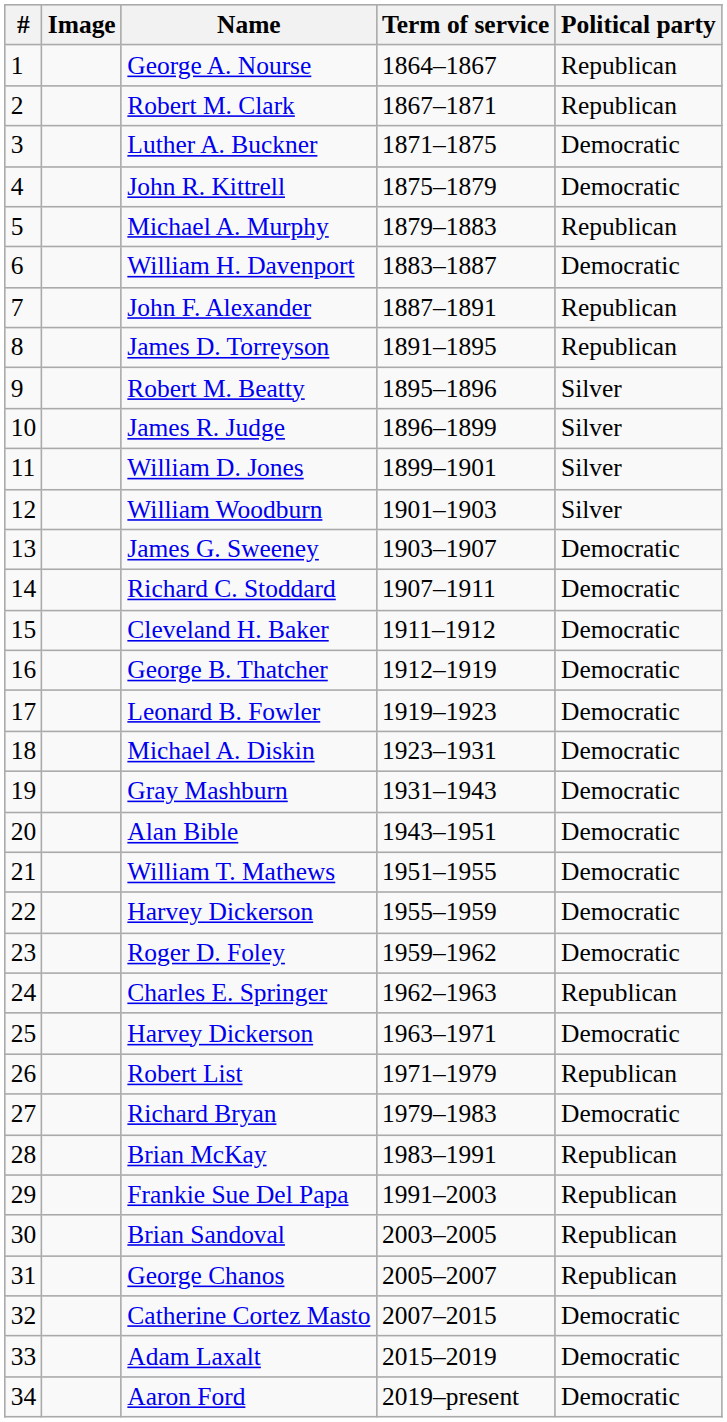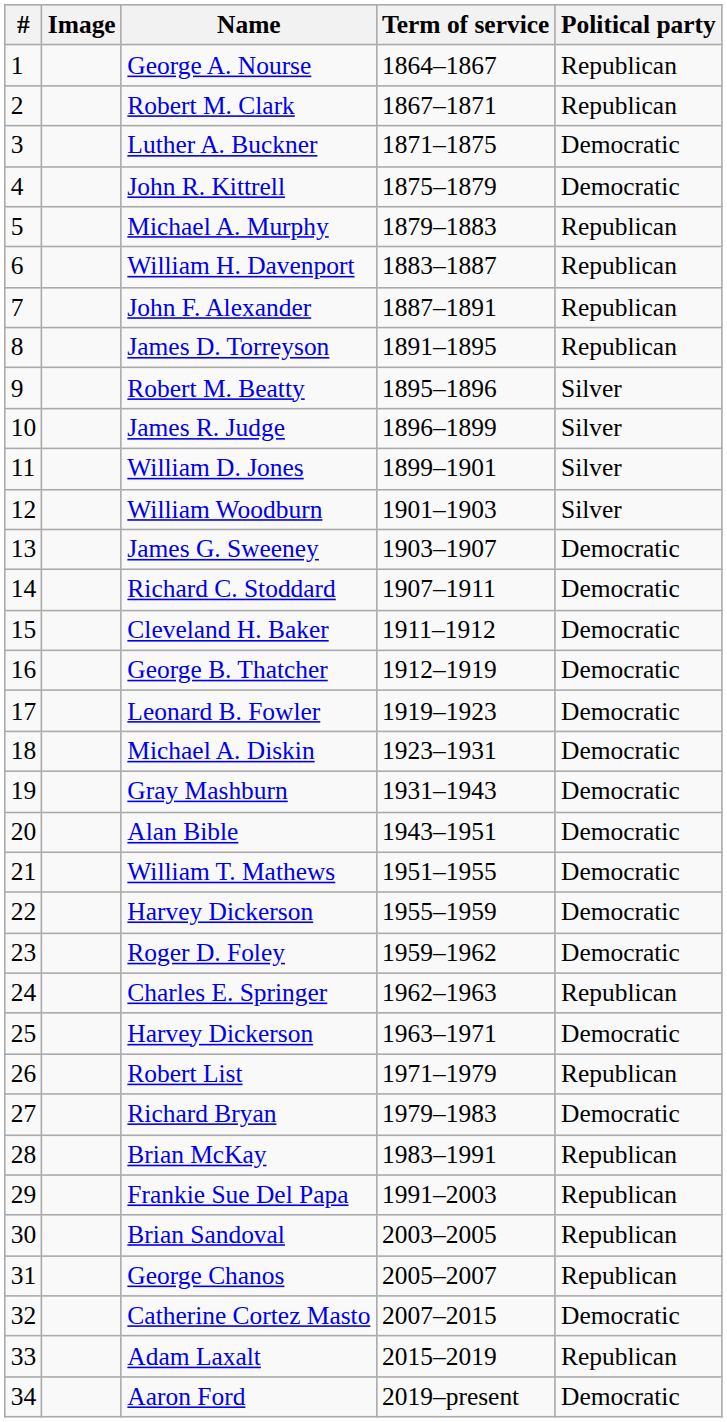William H. Davenport | Political party: Democratic -> Republican
Adam Laxalt | Political party: Democratic -> Republican
